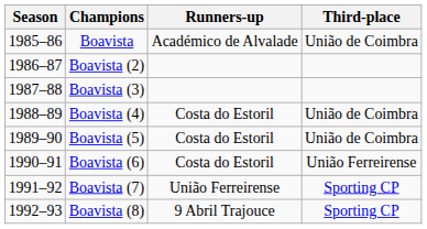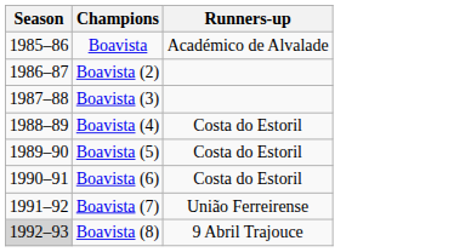- column: Third-place | União de Coimbra | União de Coimbra | União de Coimbra | União Ferreirense | Sporting CP | Sporting CP
Boavista (8) | Season: no background -> lightgrey background
